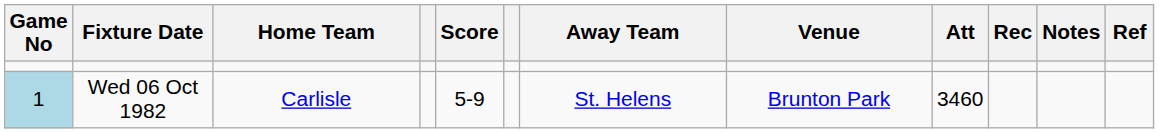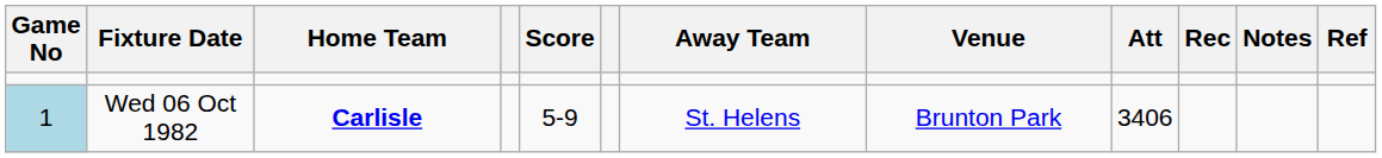Wed 06 Oct 1982 | Home Team: normal -> bold
Wed 06 Oct 1982 | Att: 3460 -> 3406
